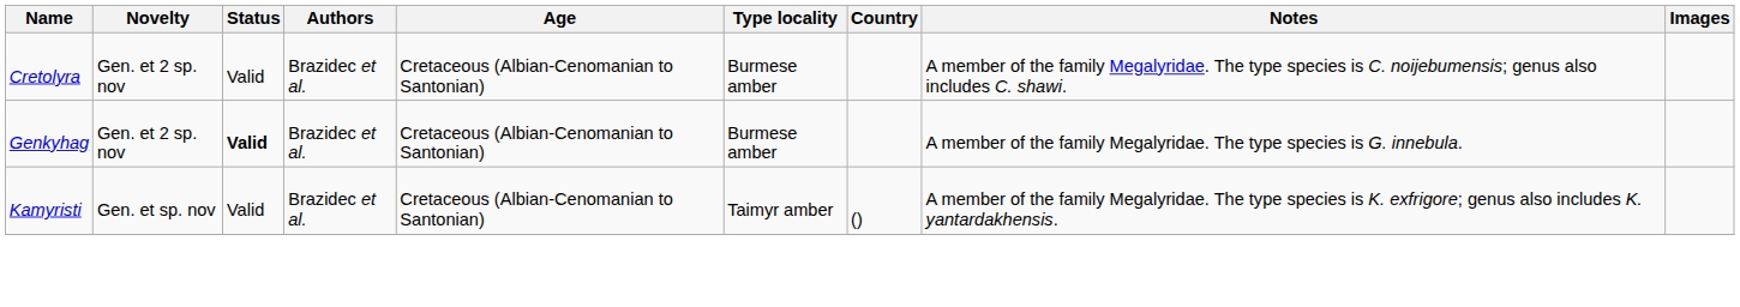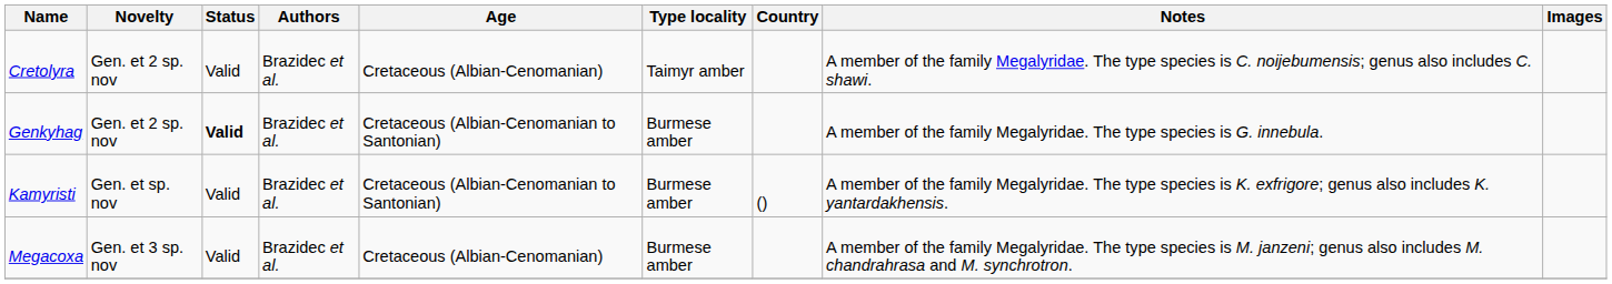Cretolyra | Age: Cretaceous (Albian-Cenomanian to Santonian) -> Cretaceous (Albian-Cenomanian)
Cretolyra | Type locality: Burmese amber -> Taimyr amber
Kamyristi | Type locality: Taimyr amber -> Burmese amber
+ row: Megacoxa | Gen. et 3 sp. nov | Valid | Brazidec et al. | Cretaceous (Albian-Cenomanian) | Burmese amber | A member of the family Megalyridae. The type species is M. janzeni; genus also includes M. chandrahrasa and M. synchrotron.
